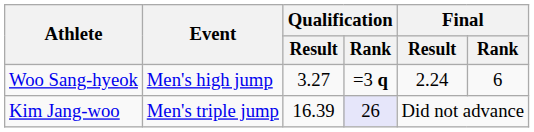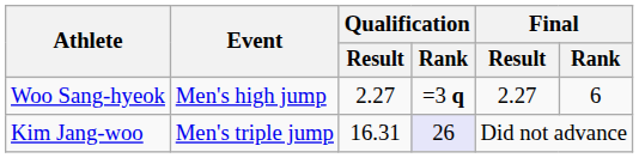Woo Sang-hyeok | Qualification / Result: 3.27 -> 2.27
Woo Sang-hyeok | Final / Result: 2.24 -> 2.27
Kim Jang-woo | Qualification / Result: 16.39 -> 16.31
